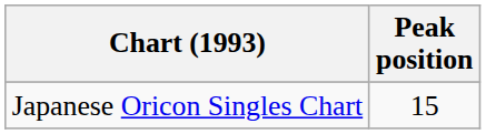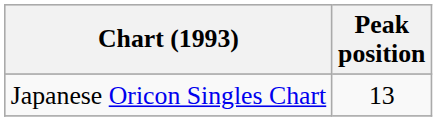Japanese Oricon Singles Chart | Peak position: 15 -> 13
